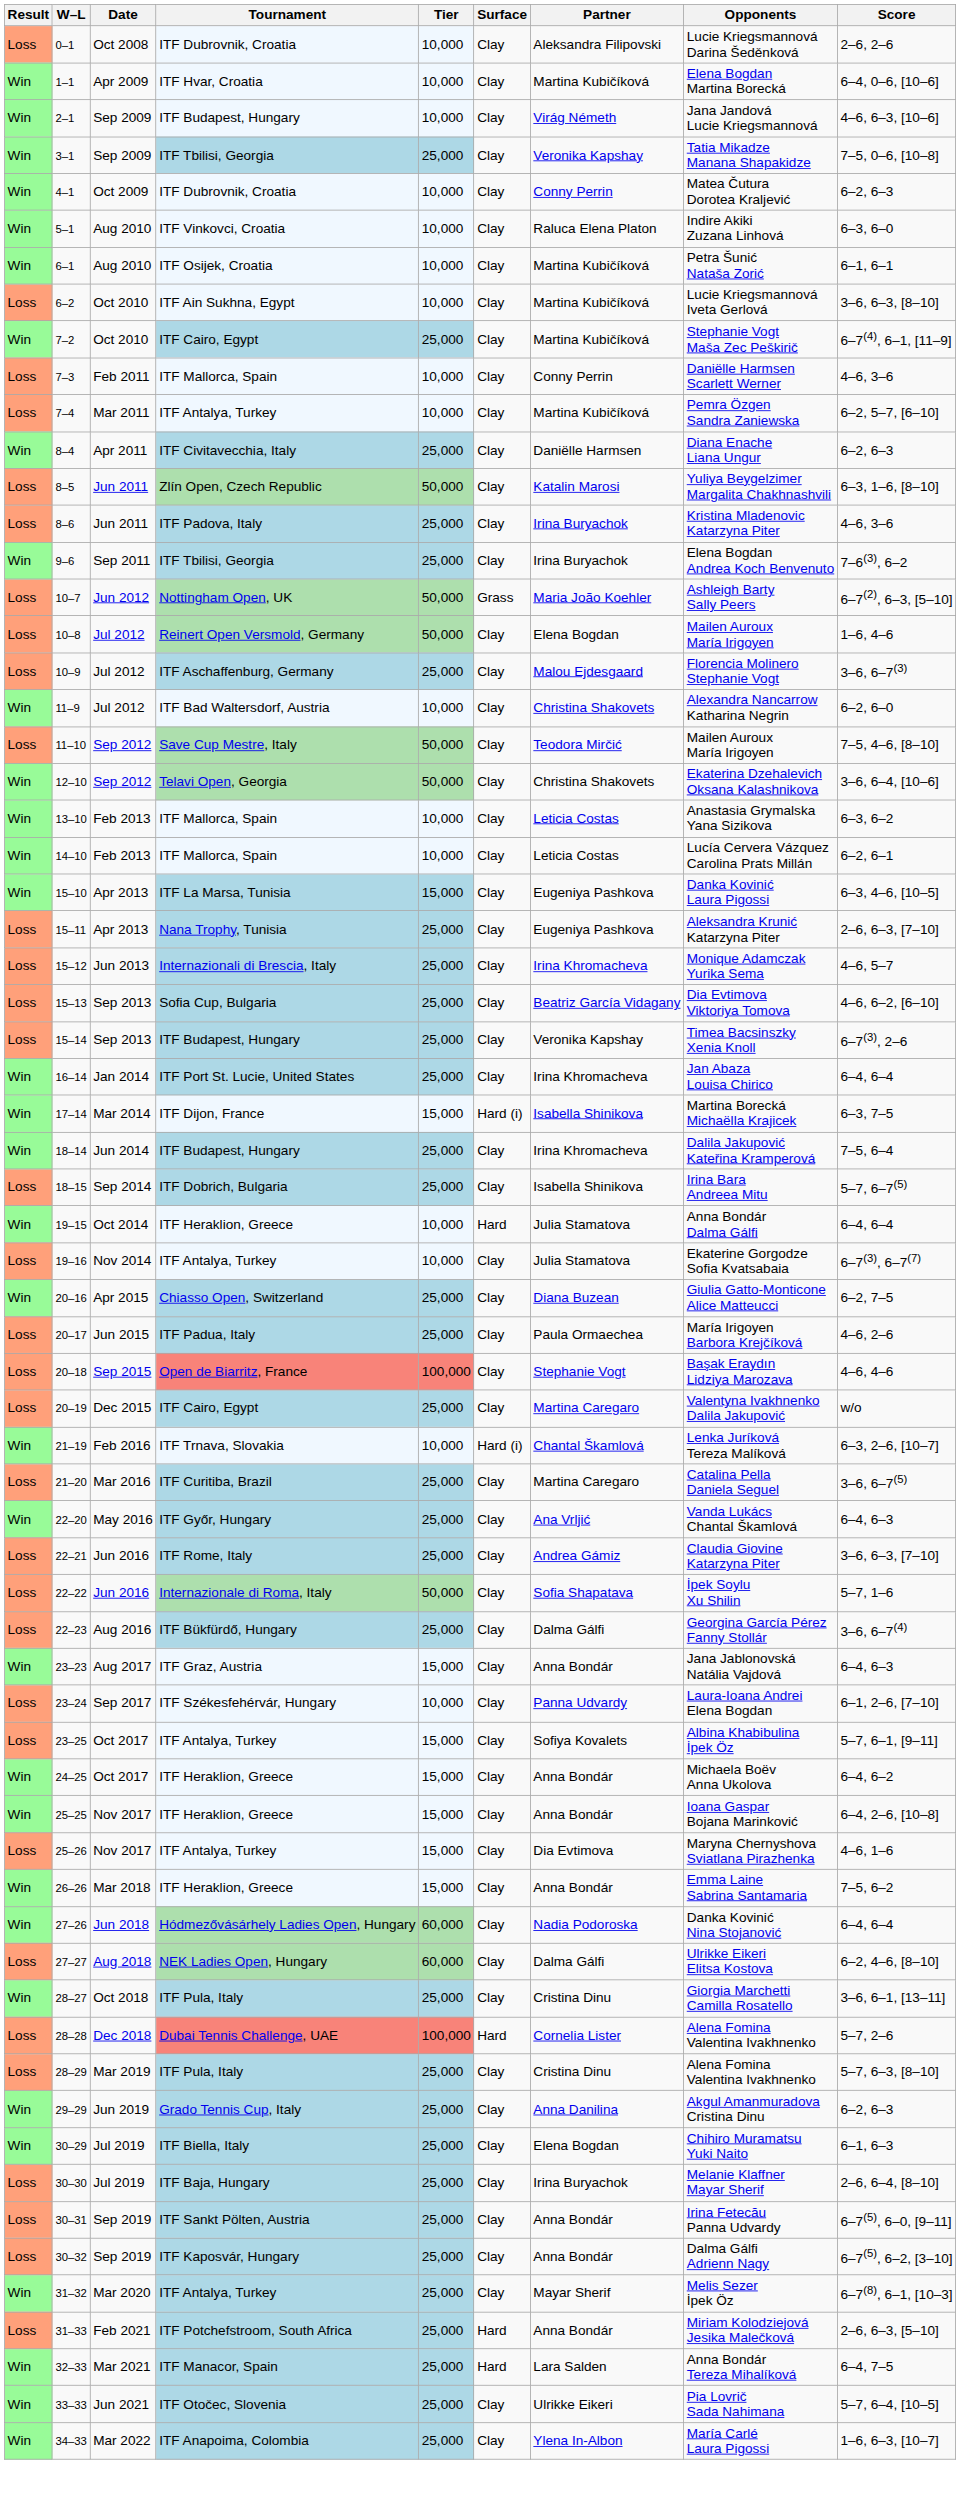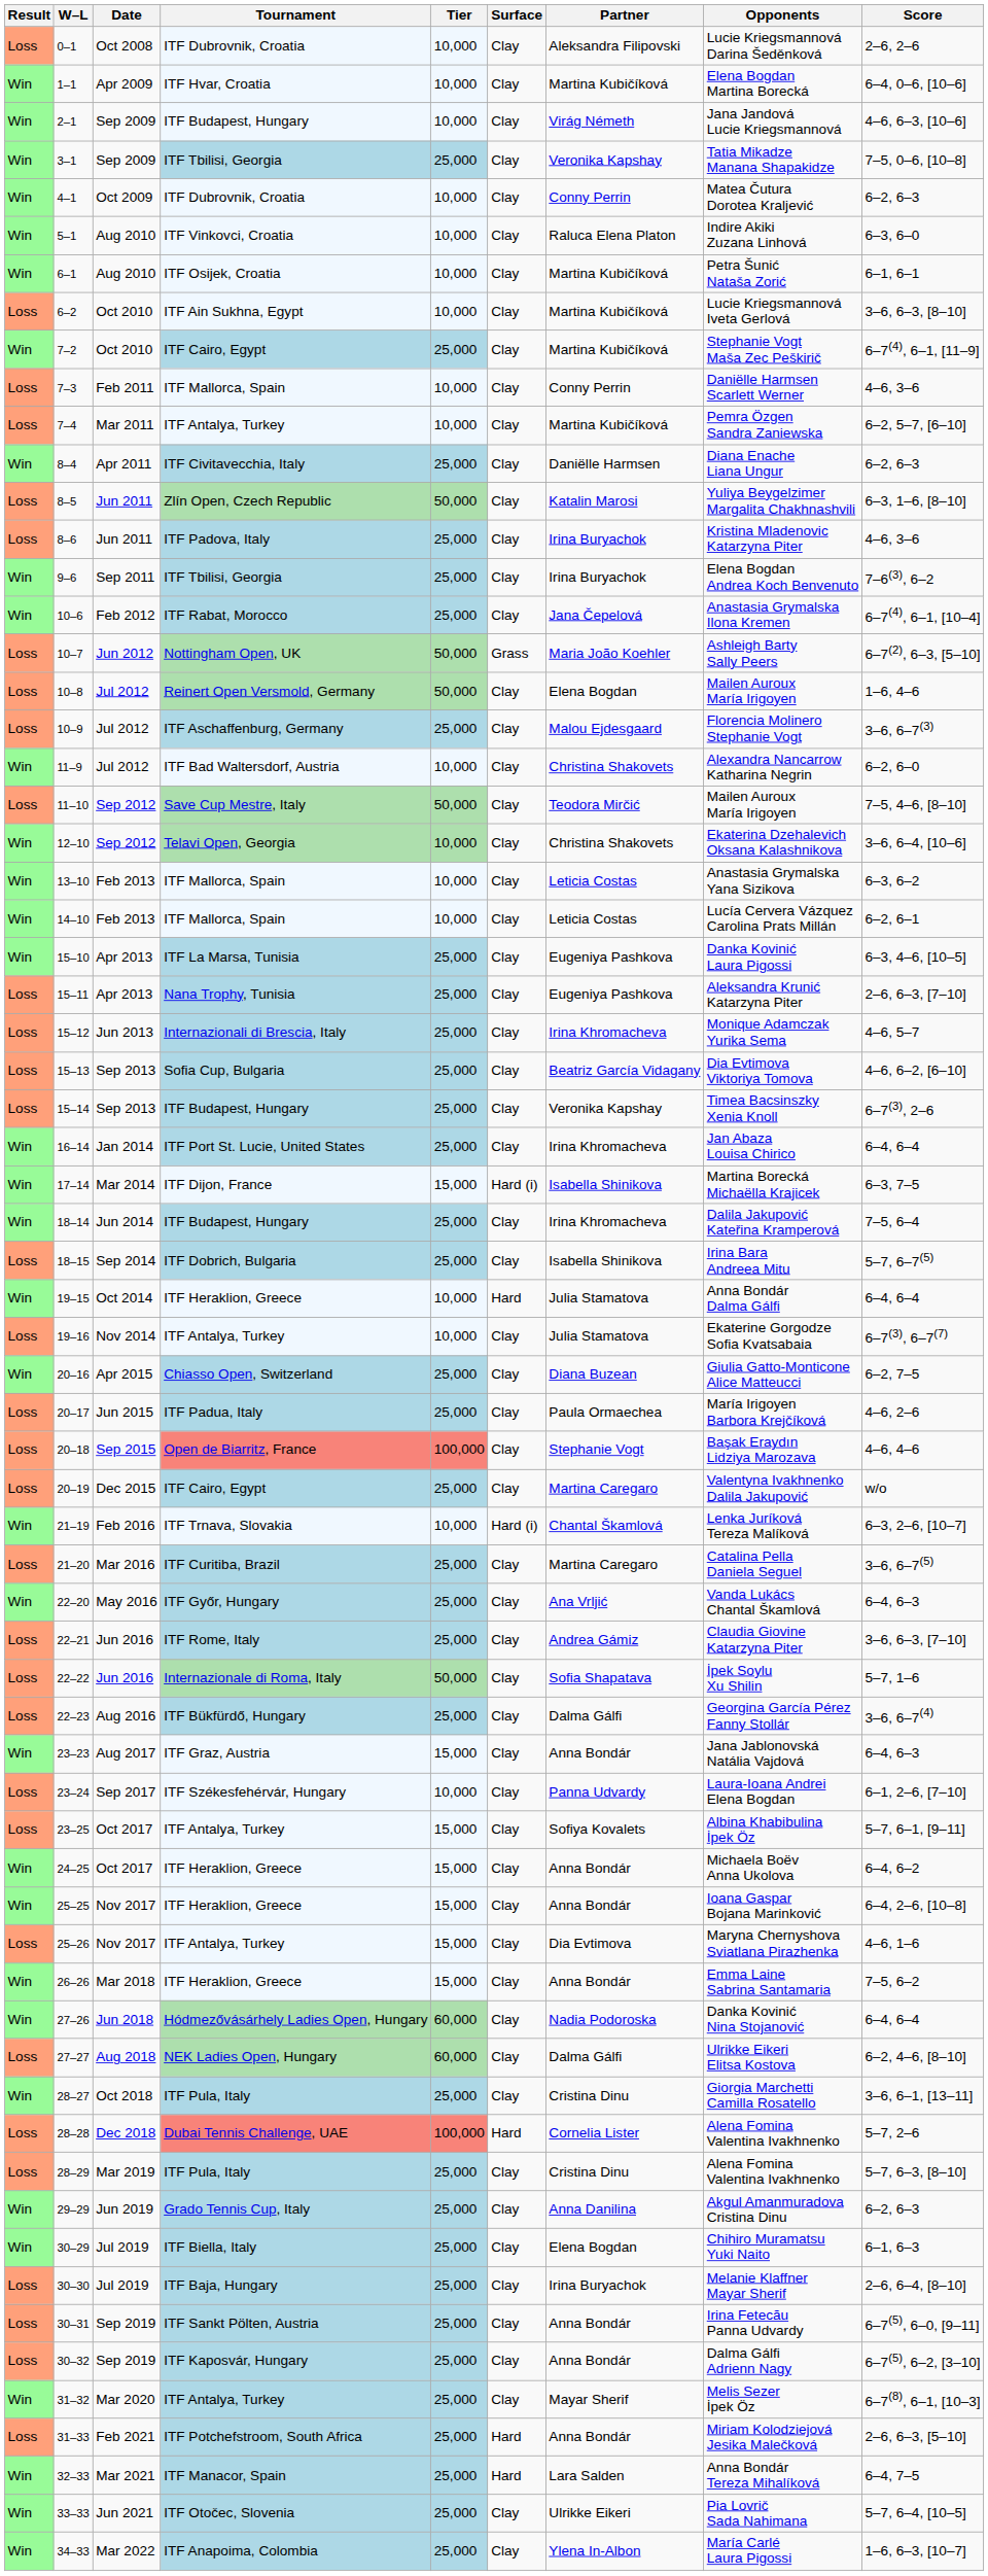+ row: Win | 10–6 | Feb 2012 | ITF Rabat, Morocco | 25,000 | Clay | Jana Čepelová | Anastasia Grymalska Ilona Kremen | 6–7(4), 6–1, [10–4]
12–10 | Tier: 50,000 -> 10,000
15–10 | Tier: 15,000 -> 25,000
